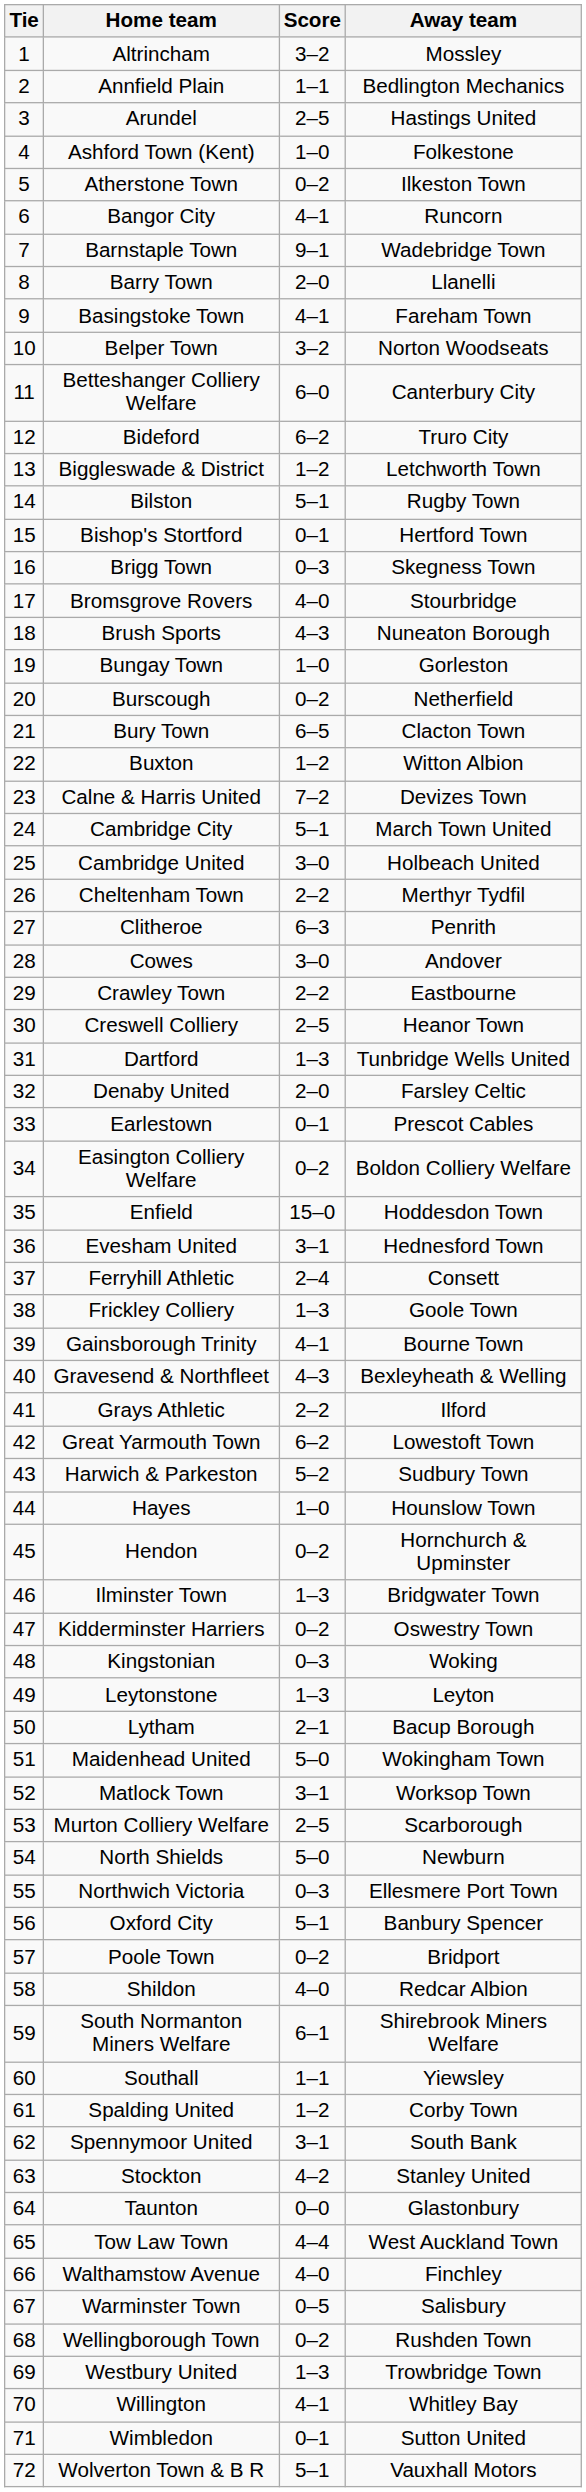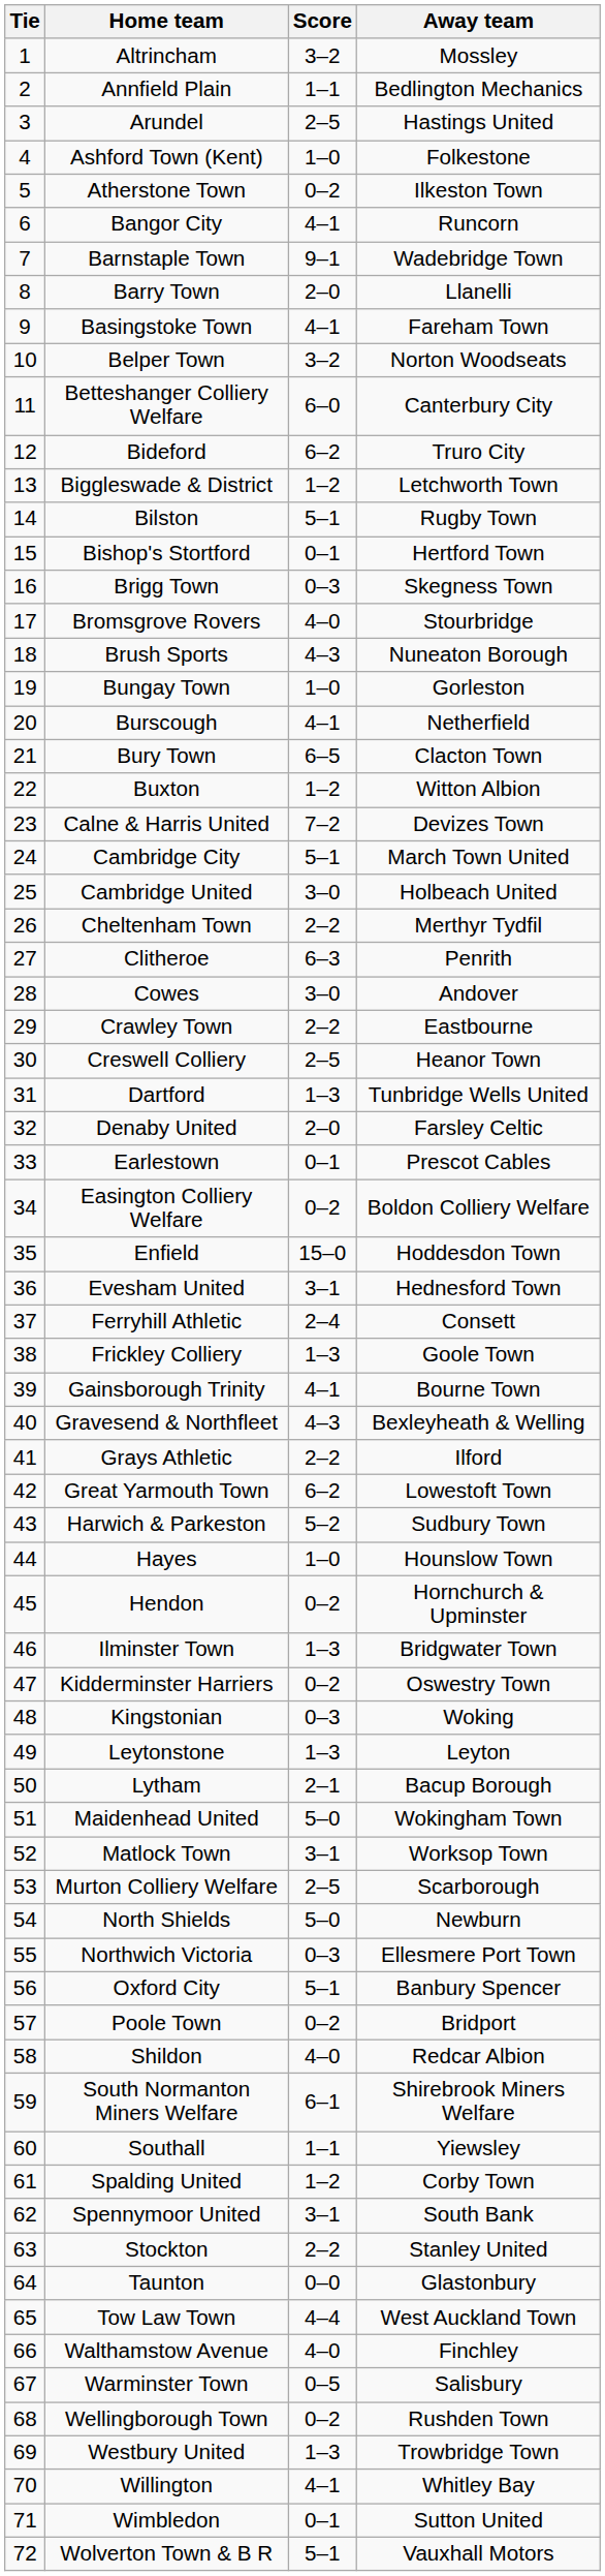Burscough | Score: 0–2 -> 4–1
Stockton | Score: 4–2 -> 2–2
